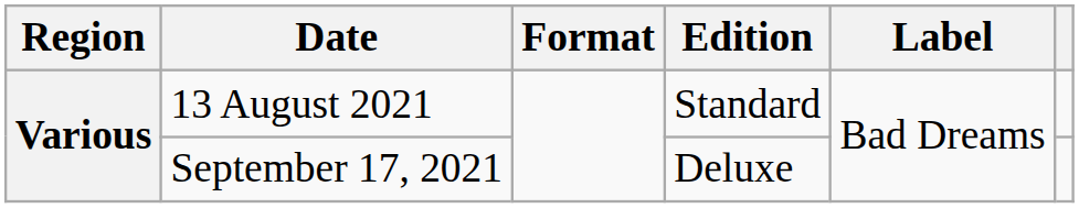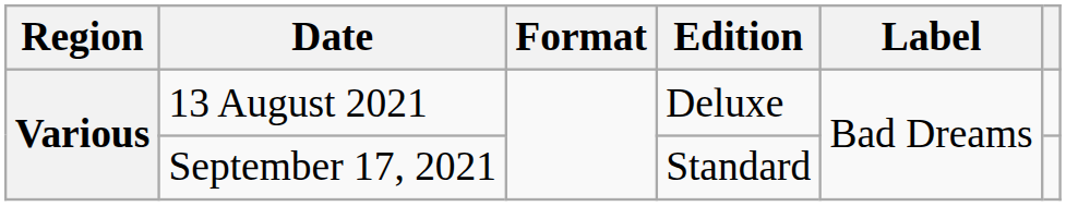13 August 2021 | Edition: Standard -> Deluxe
September 17, 2021 | Edition: Deluxe -> Standard
